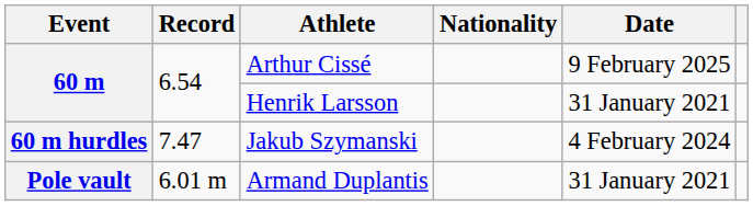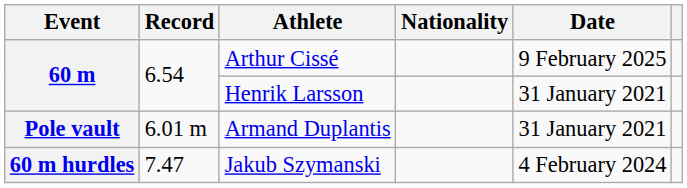rows swapped: Jakub Szymanski <-> Armand Duplantis
